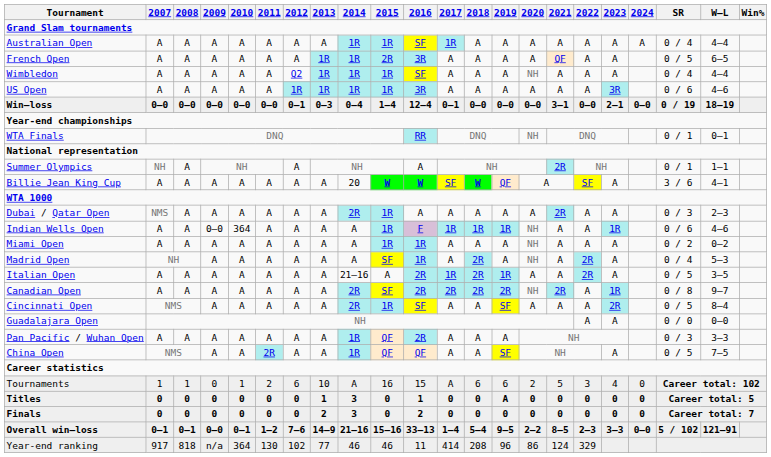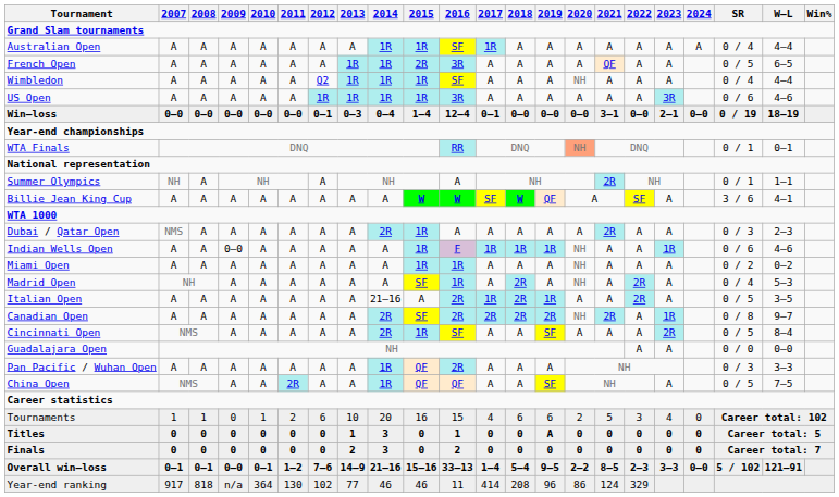WTA Finals | 2020: no background -> lightsalmon background
Billie Jean King Cup | 2014: 20 -> A
Indian Wells Open | 2010: 364 -> A
Tournaments | 2014: A -> 20
Tournaments | 2017: A -> 4
